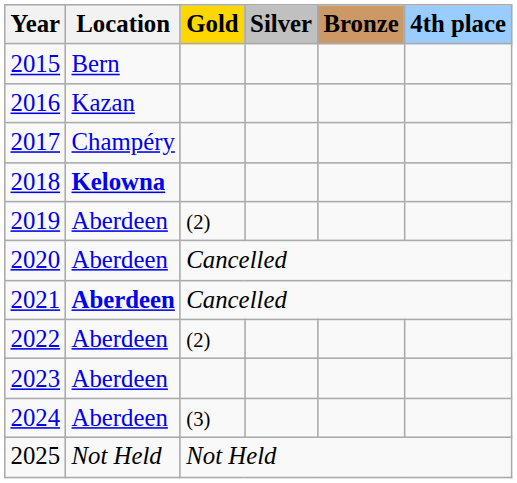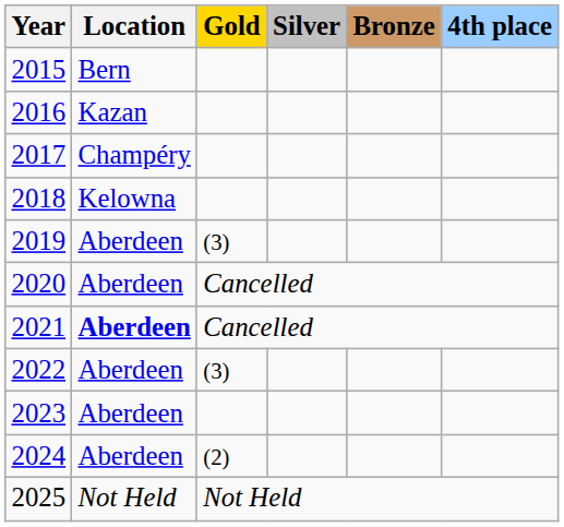2018 | Location: bold -> normal
2019 | Gold: (2) -> (3)
2022 | Gold: (2) -> (3)
2024 | Gold: (3) -> (2)
